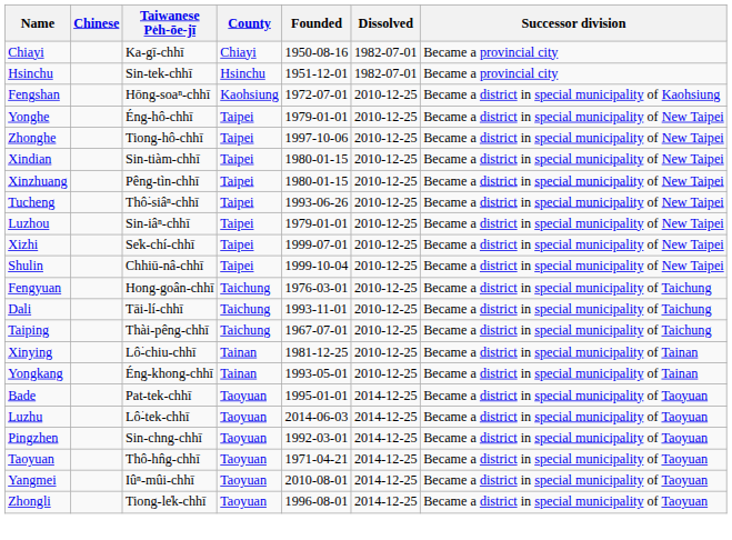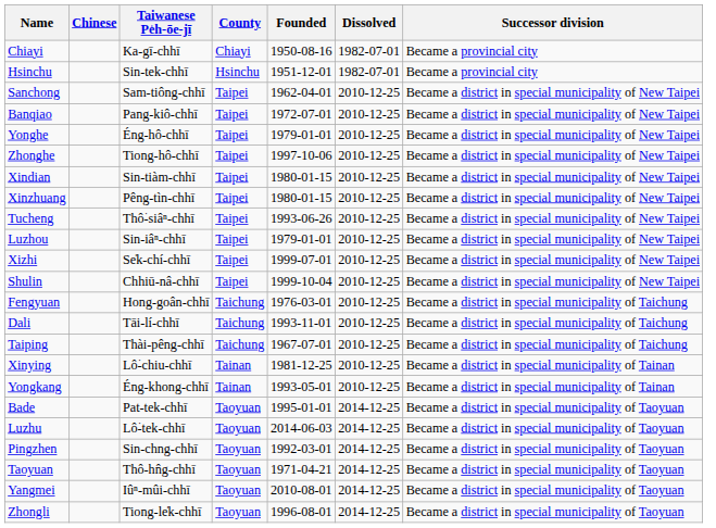- row: Fengshan | Hōng-soaⁿ-chhī | Kaohsiung | 1972-07-01 | 2010-12-25 | Became a district in special municipality of Kaohsiung
+ row: Sanchong | Sam-tiông-chhī | Taipei | 1962-04-01 | 2010-12-25 | Became a district in special municipality of New Taipei
+ row: Banqiao | Pang-kiô-chhī | Taipei | 1972-07-01 | 2010-12-25 | Became a district in special municipality of New Taipei
